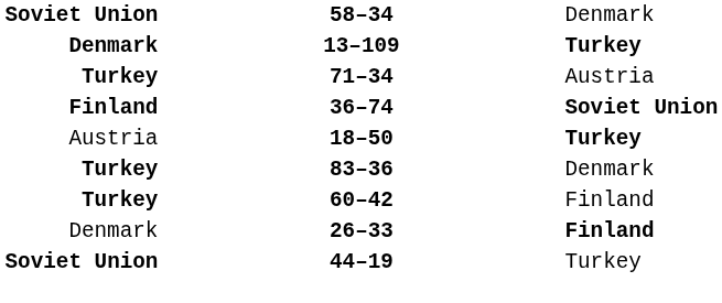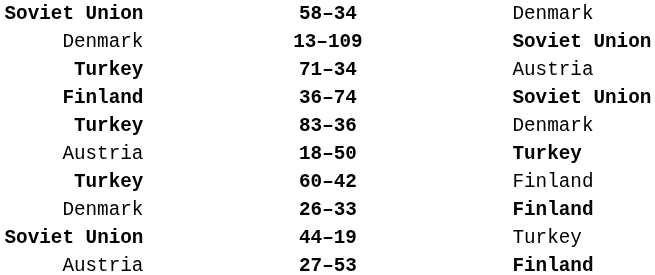13–109 | column 1: bold -> normal
13–109 | column 3: Turkey -> Soviet Union
rows swapped: 83–36 <-> 18–50
+ row: Austria | 27–53 | Finland
